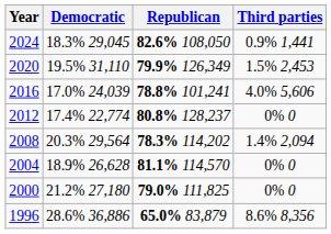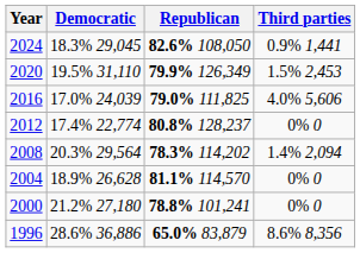2016 | Republican: 78.8% 101,241 -> 79.0% 111,825
2000 | Republican: 79.0% 111,825 -> 78.8% 101,241
